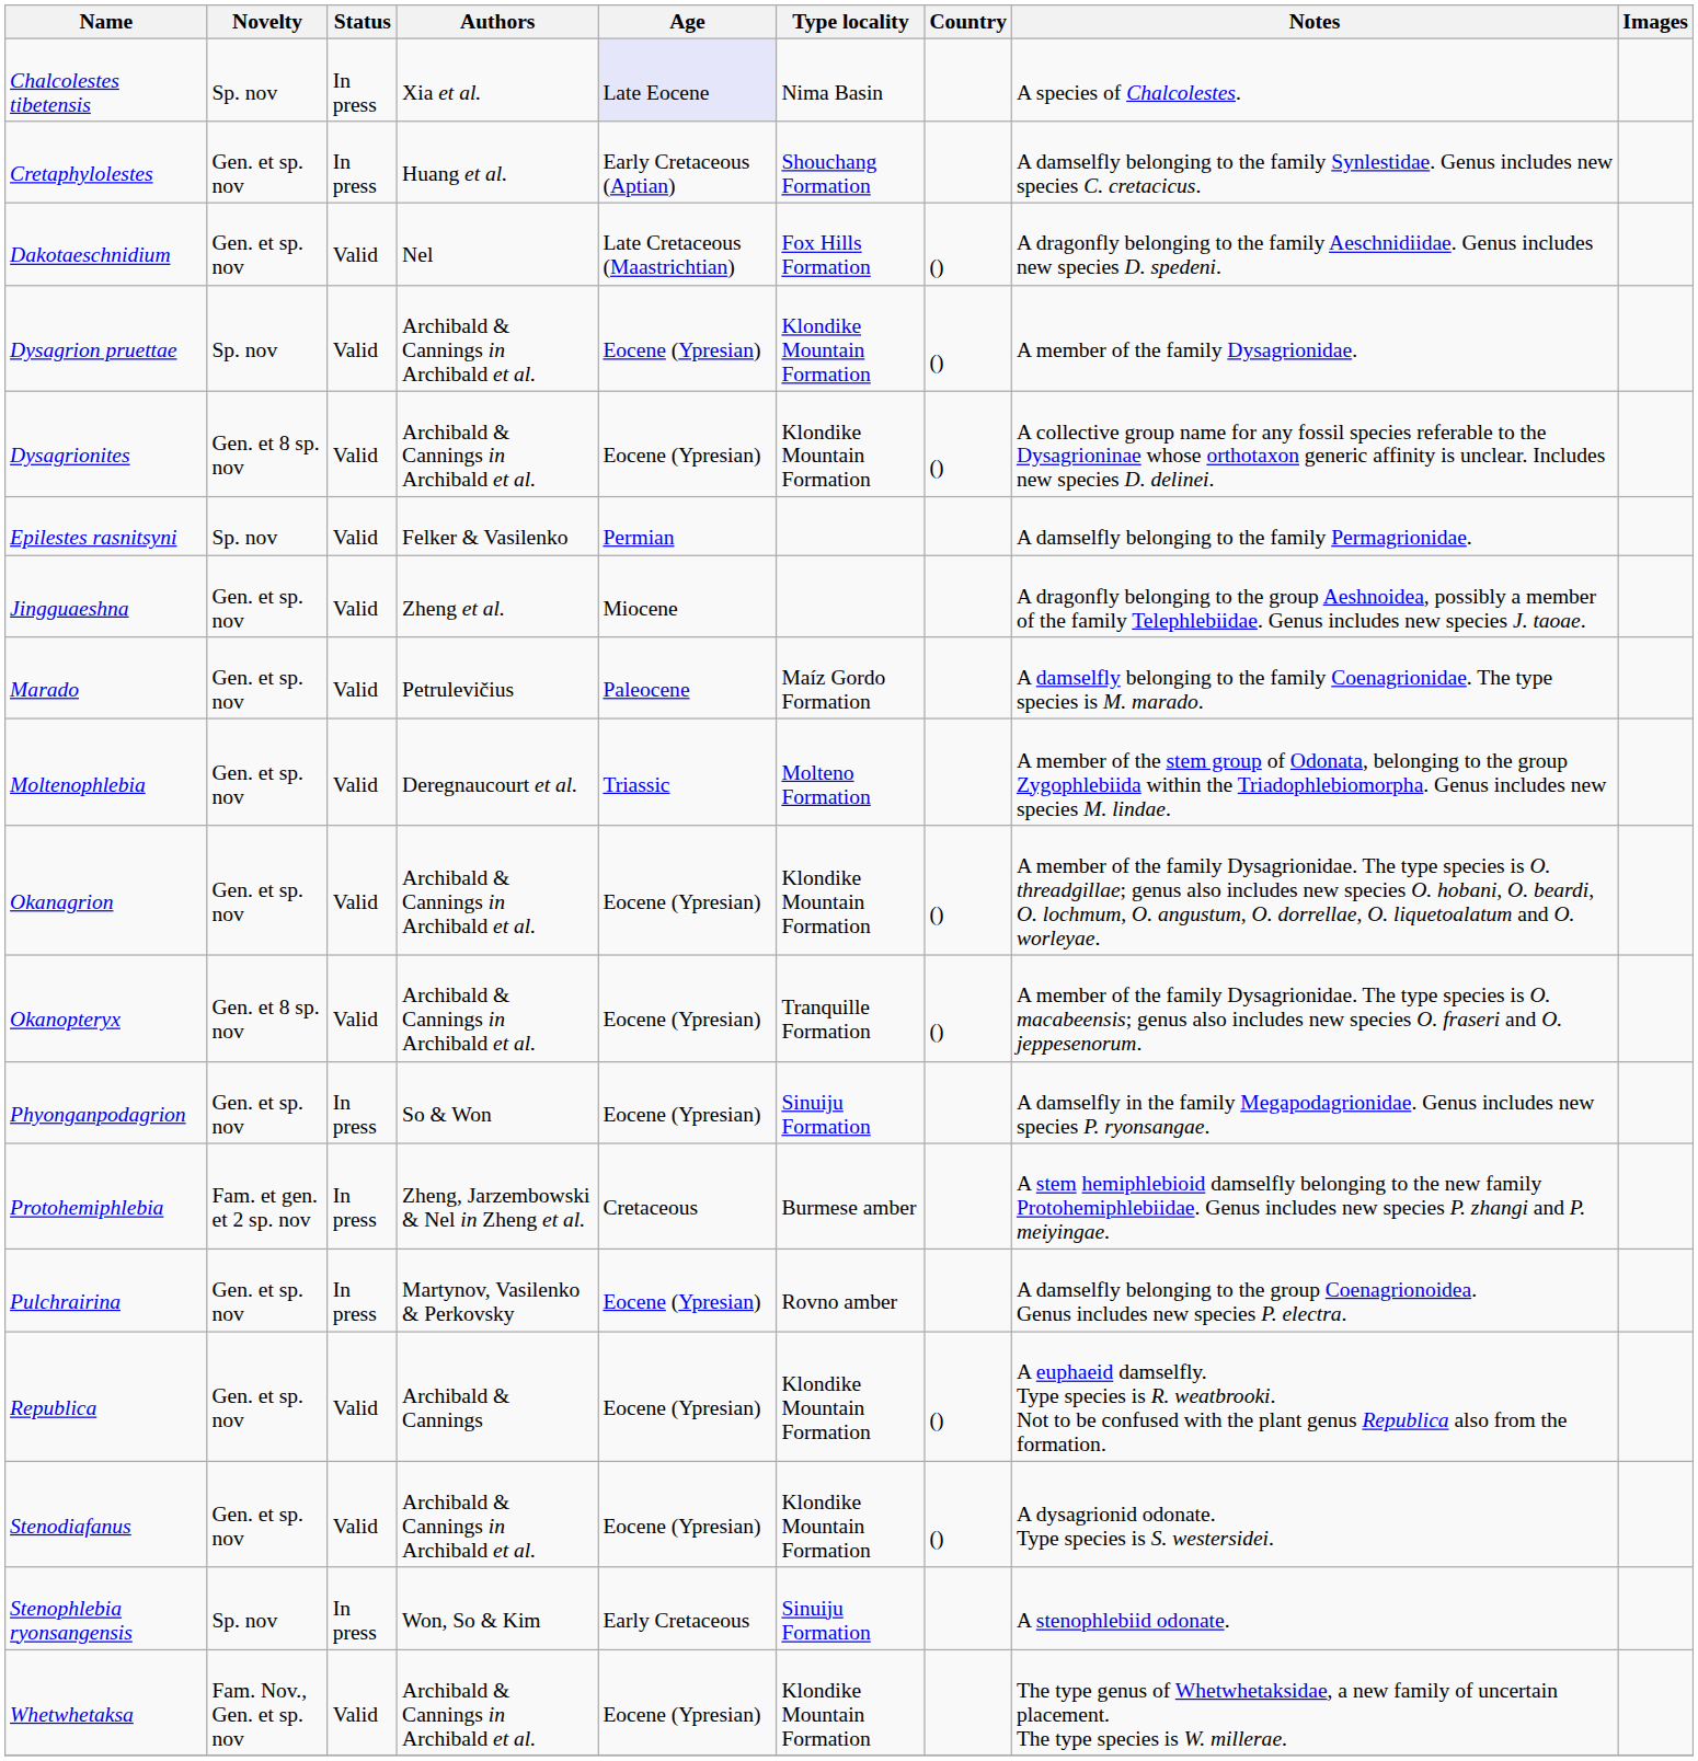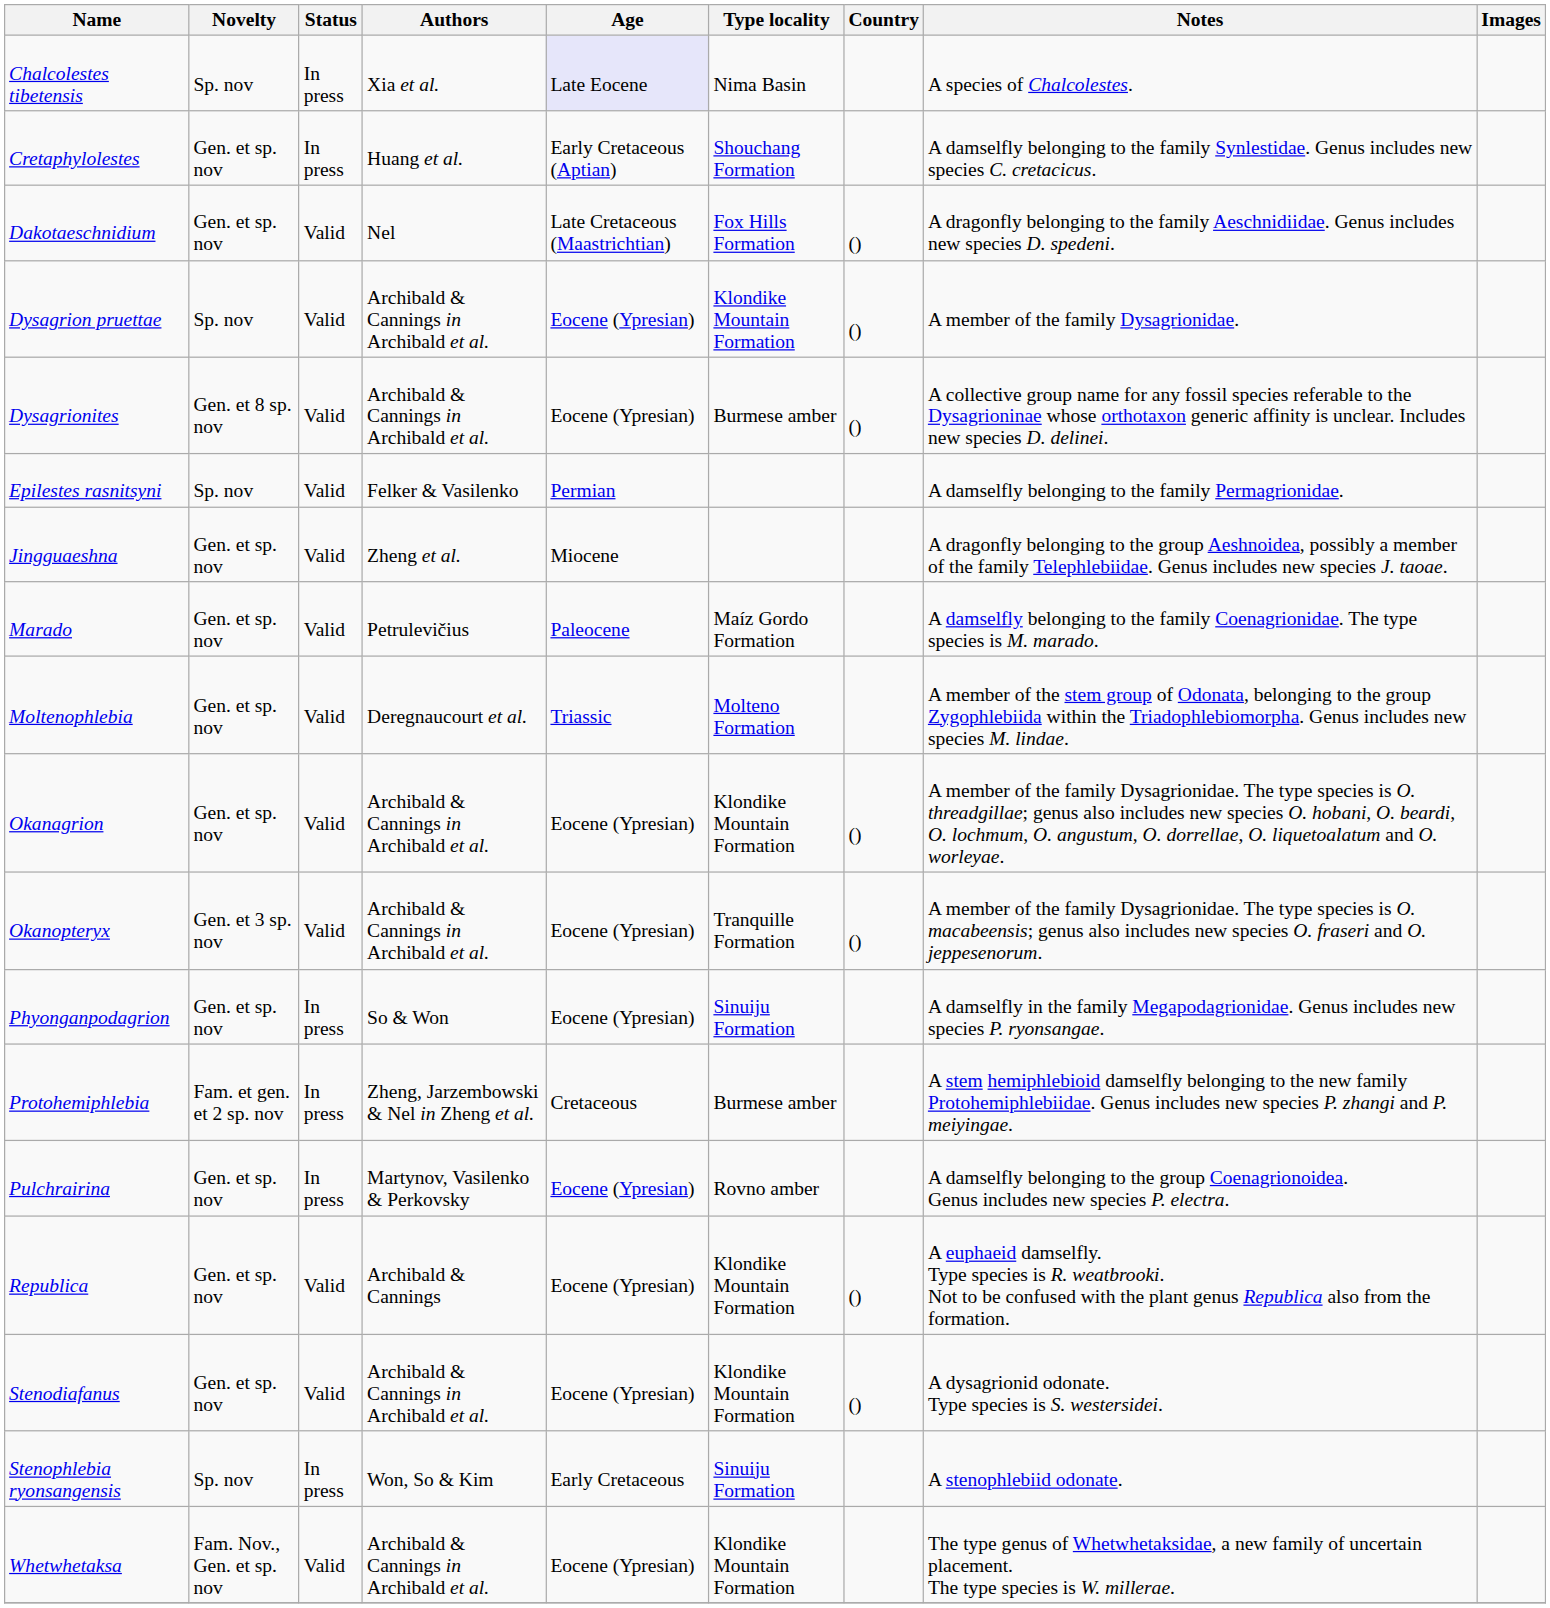Dysagrionites | Type locality: Klondike Mountain Formation -> Burmese amber
Okanopteryx | Novelty: Gen. et 8 sp. nov -> Gen. et 3 sp. nov
